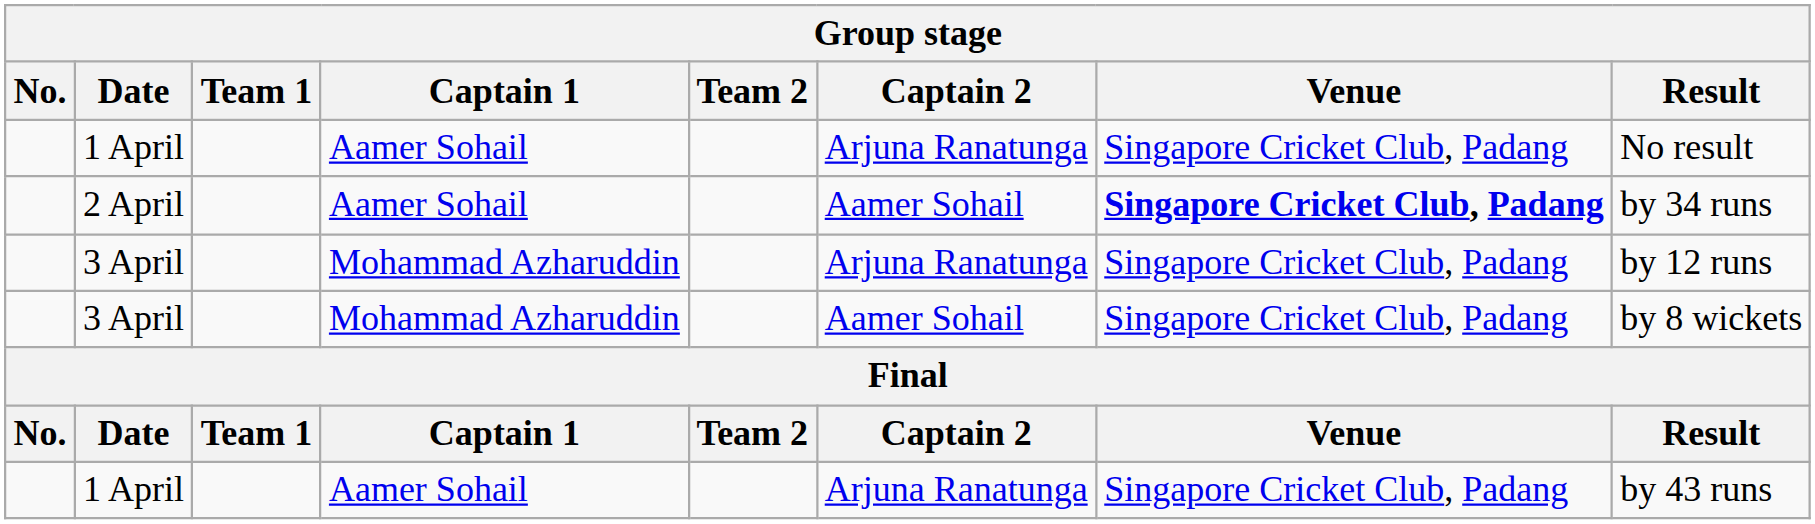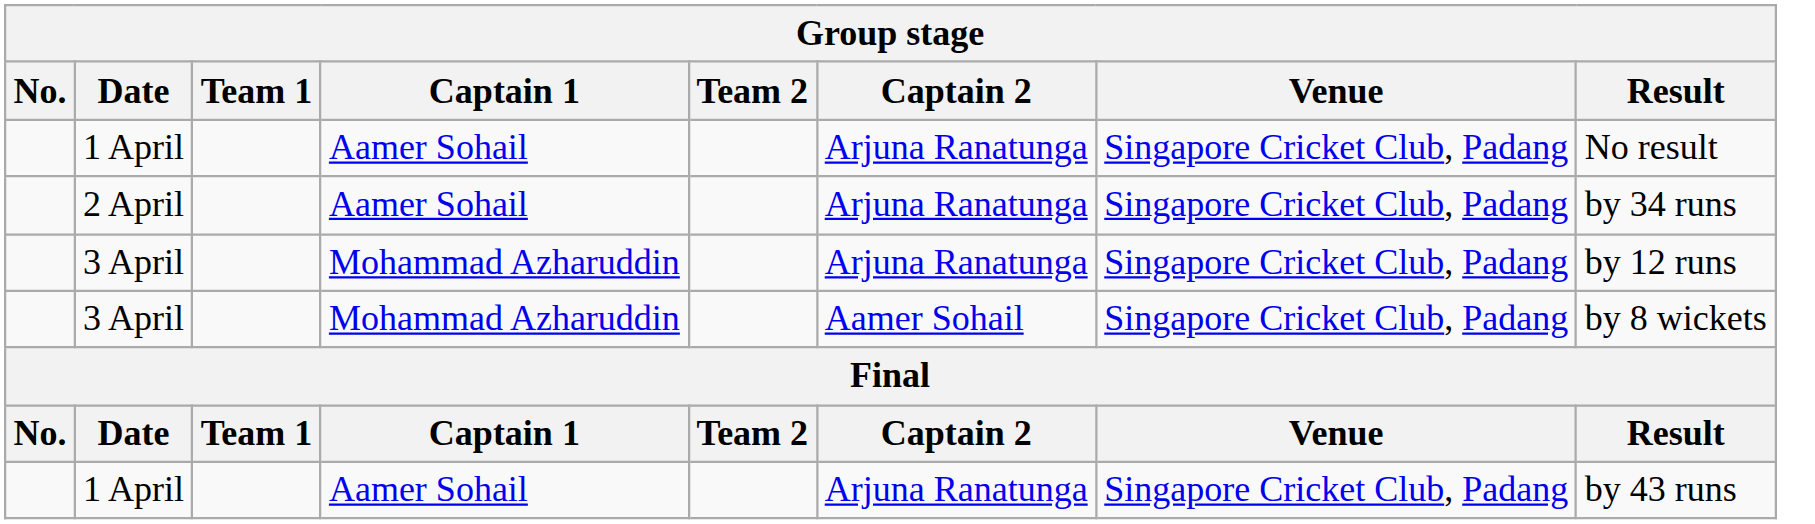2 April | Captain 2: Aamer Sohail -> Arjuna Ranatunga
2 April | Venue: bold -> normal
